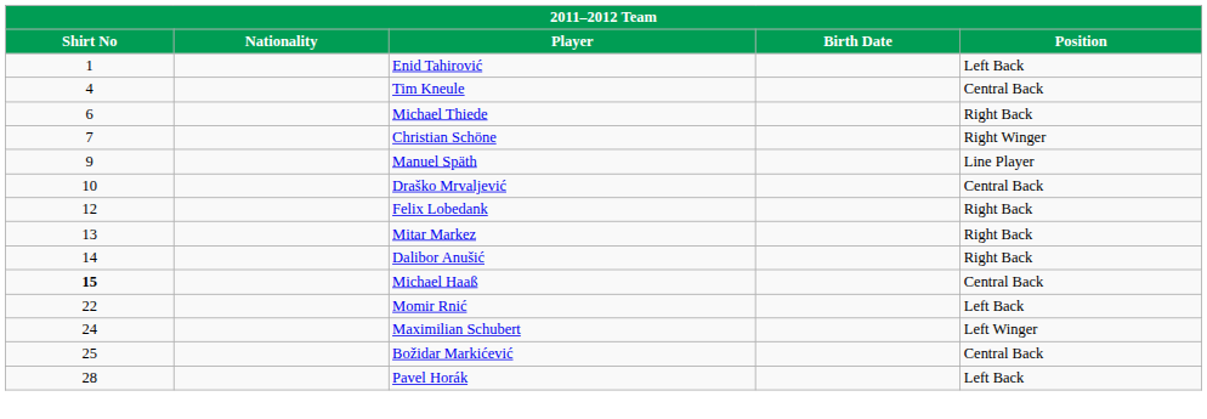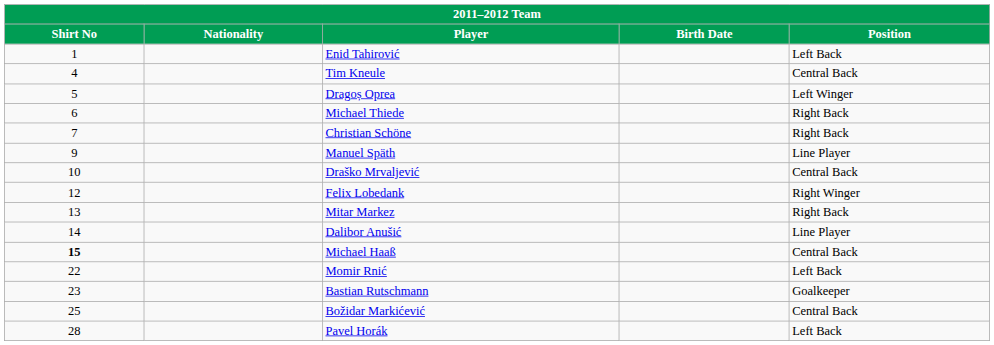+ row: 5 | Dragoș Oprea | Left Winger
Christian Schöne | Position: Right Winger -> Right Back
Felix Lobedank | Position: Right Back -> Right Winger
Dalibor Anušić | Position: Right Back -> Line Player
+ row: 23 | Bastian Rutschmann | Goalkeeper
- row: 24 | Maximilian Schubert | Left Winger
